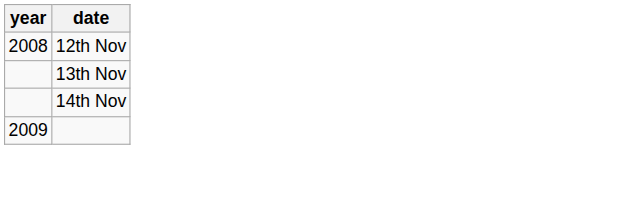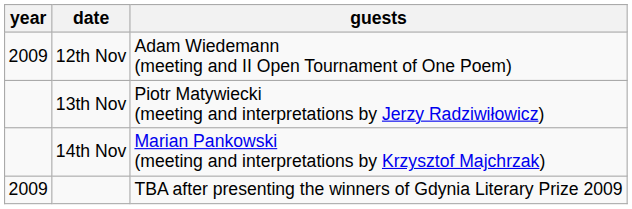+ column: guests | Adam Wiedemann (meeting and II Open Tournament of One Poem) | Piotr Matywiecki (meeting and interpretations by Jerzy Radziwiłowicz) | Marian Pankowski (meeting and interpretations by Krzysztof Majchrzak) | TBA after presenting the winners of Gdynia Literary Prize 2009
12th Nov | year: 2008 -> 2009
